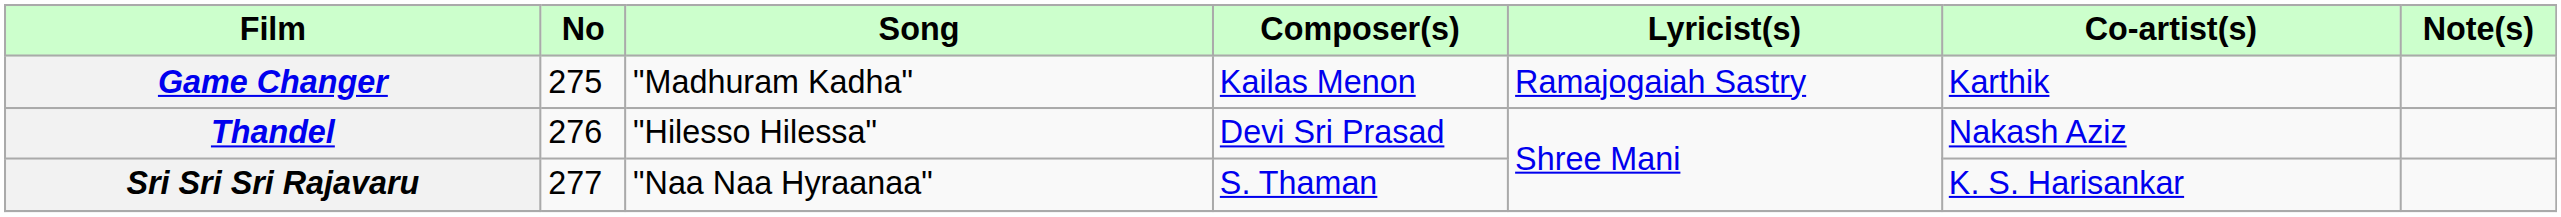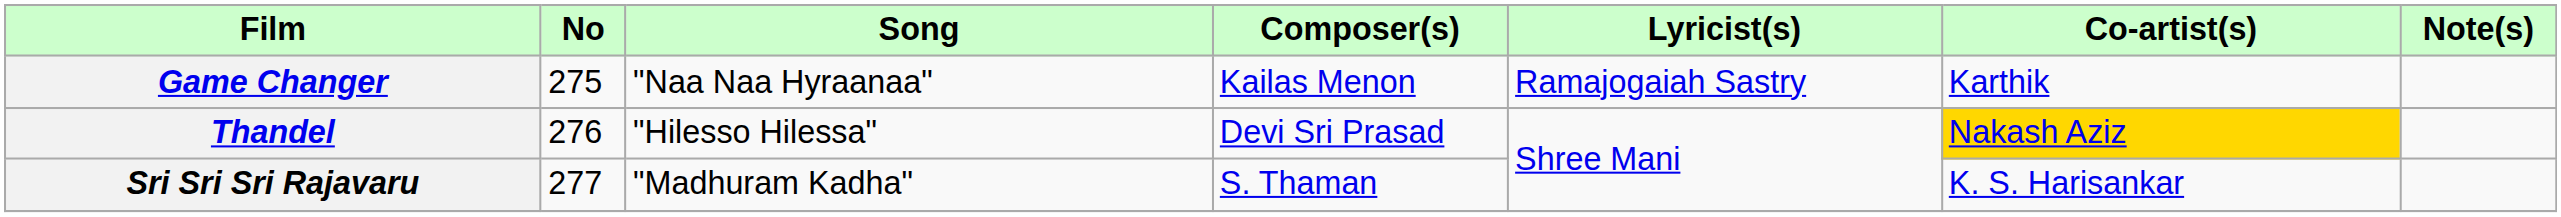Game Changer | Song: "Madhuram Kadha" -> "Naa Naa Hyraanaa"
Thandel | Co-artist(s): no background -> gold background
Sri Sri Sri Rajavaru | Song: "Naa Naa Hyraanaa" -> "Madhuram Kadha"
